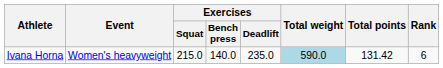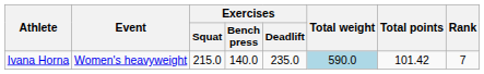Ivana Horna | Total points: 131.42 -> 101.42
Ivana Horna | Rank: 6 -> 7
